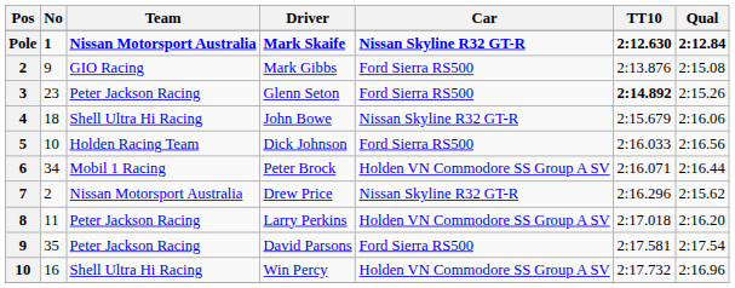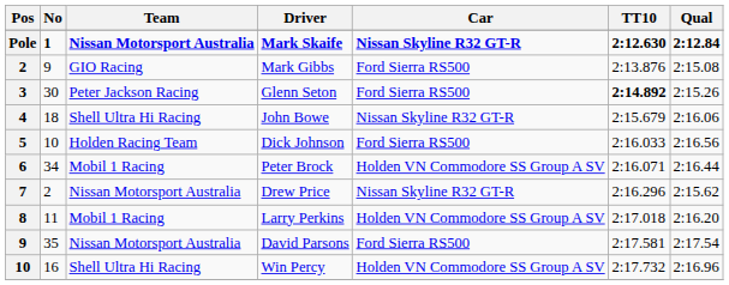Glenn Seton | No: 23 -> 30
Larry Perkins | Team: Peter Jackson Racing -> Mobil 1 Racing
David Parsons | Team: Peter Jackson Racing -> Nissan Motorsport Australia
